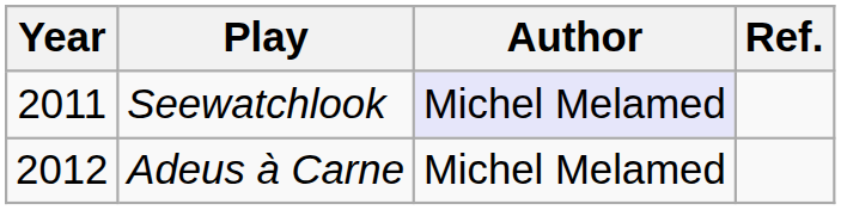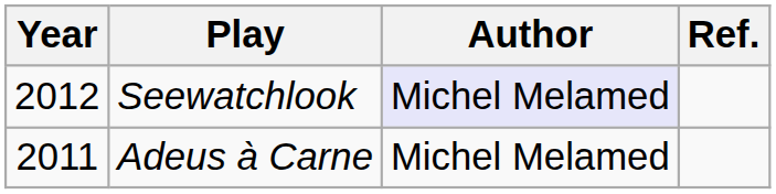Seewatchlook | Year: 2011 -> 2012
Adeus à Carne | Year: 2012 -> 2011
